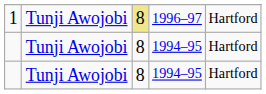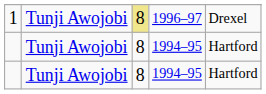1 | column 5: Hartford -> Drexel
